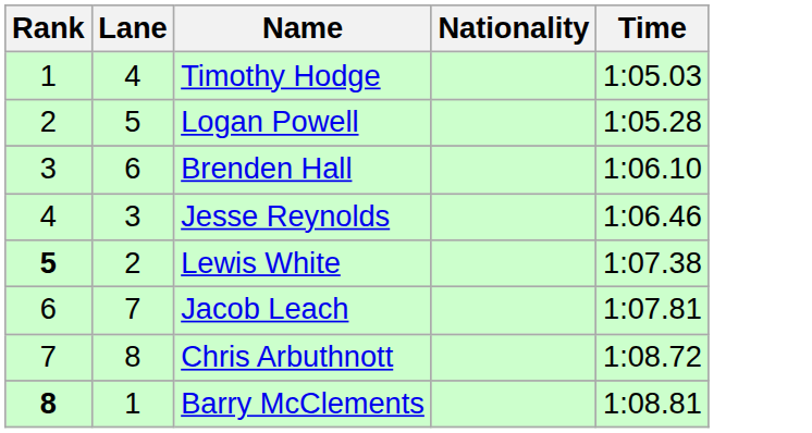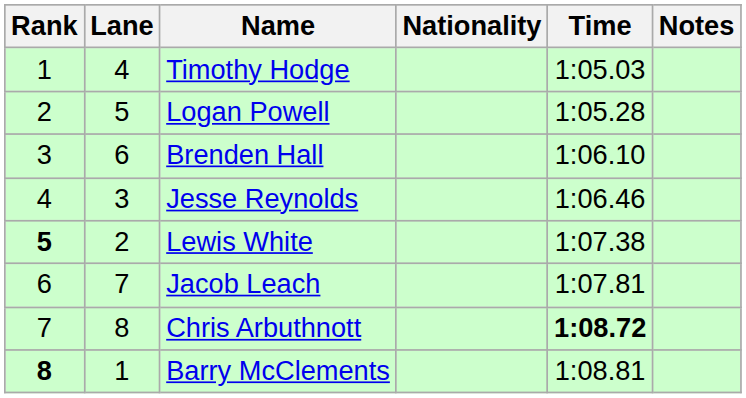+ column: Notes
Chris Arbuthnott | Time: normal -> bold
